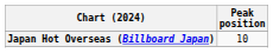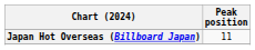Japan Hot Overseas (Billboard Japan) | Peak position: 10 -> 11
